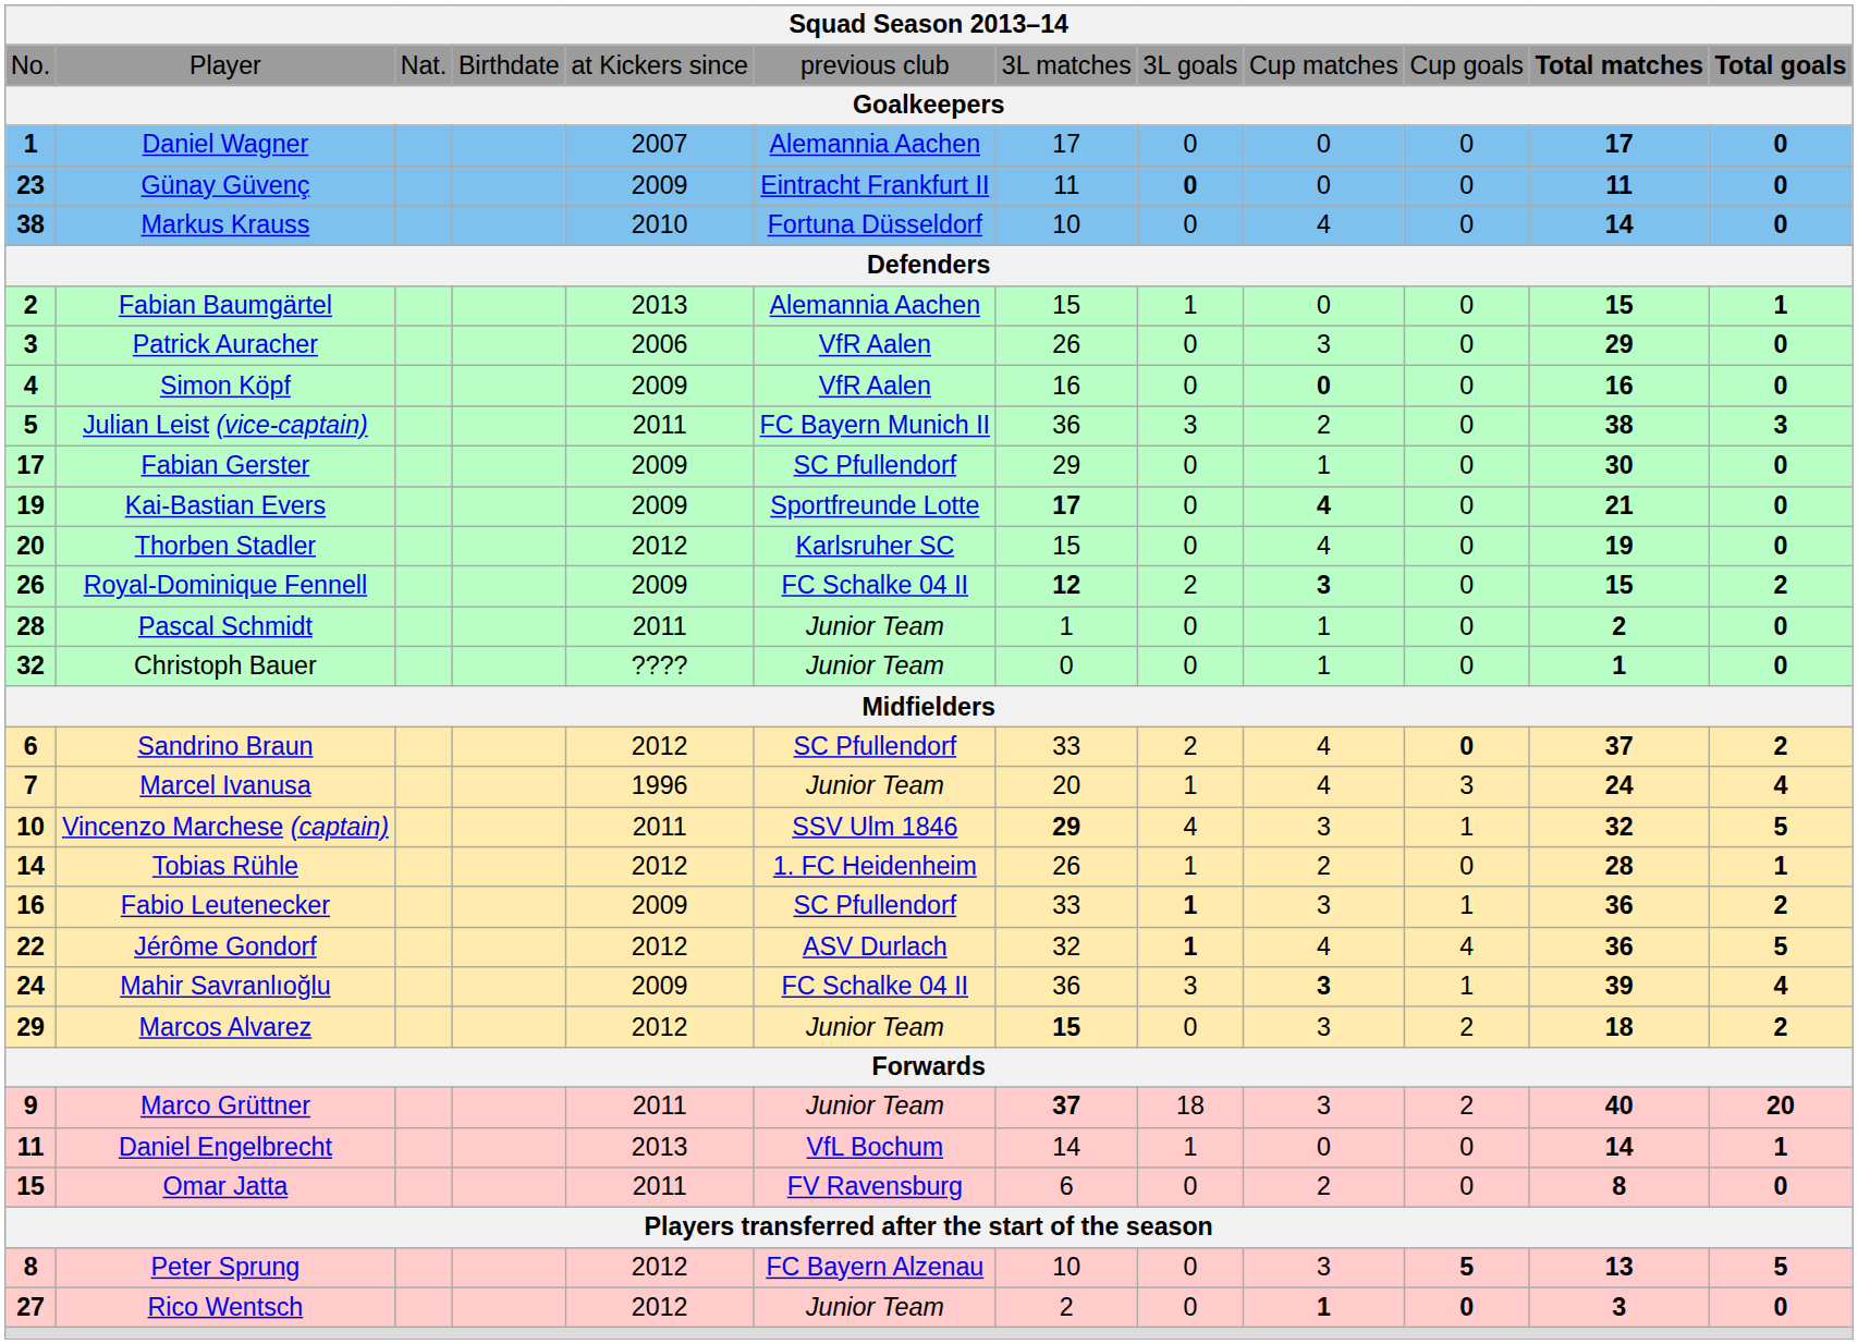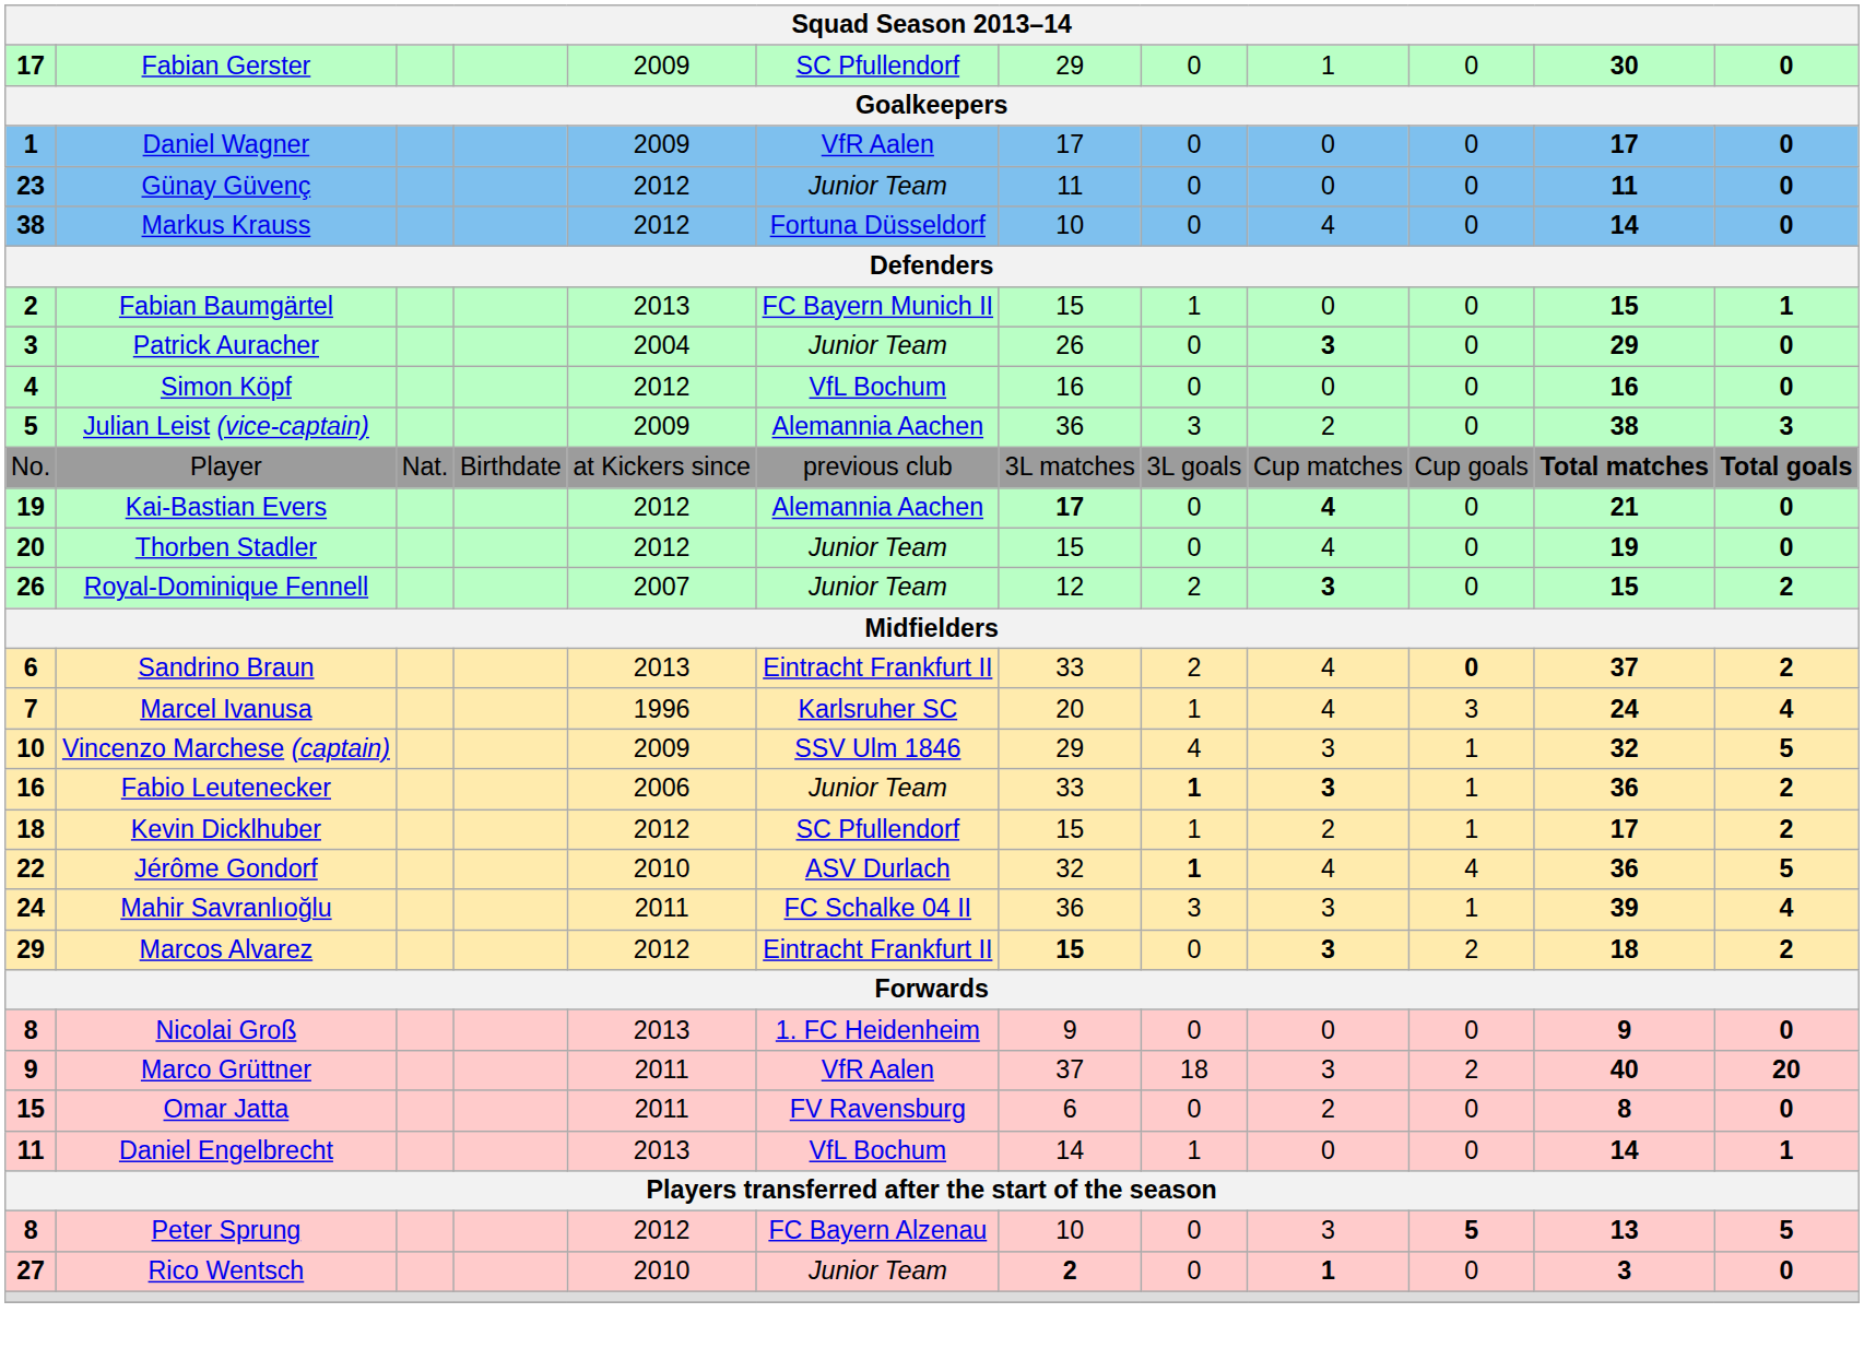rows swapped: Player <-> Fabian Gerster
Daniel Wagner | column 5: 2007 -> 2009
Daniel Wagner | column 6: Alemannia Aachen -> VfR Aalen
Günay Güvenç | column 5: 2009 -> 2012
Günay Güvenç | column 6: Eintracht Frankfurt II -> Junior Team
Günay Güvenç | column 8: bold -> normal
Markus Krauss | column 5: 2010 -> 2012
Fabian Baumgärtel | column 6: Alemannia Aachen -> FC Bayern Munich II
Patrick Auracher | column 5: 2006 -> 2004
Patrick Auracher | column 6: VfR Aalen -> Junior Team
Patrick Auracher | column 9: normal -> bold
Simon Köpf | column 5: 2009 -> 2012
Simon Köpf | column 6: VfR Aalen -> VfL Bochum
Simon Köpf | column 9: bold -> normal
Julian Leist (vice-captain) | column 5: 2011 -> 2009
Julian Leist (vice-captain) | column 6: FC Bayern Munich II -> Alemannia Aachen
Kai-Bastian Evers | column 5: 2009 -> 2012
Kai-Bastian Evers | column 6: Sportfreunde Lotte -> Alemannia Aachen
Thorben Stadler | column 6: Karlsruher SC -> Junior Team
Royal-Dominique Fennell | column 5: 2009 -> 2007
Royal-Dominique Fennell | column 6: FC Schalke 04 II -> Junior Team
Royal-Dominique Fennell | column 7: bold -> normal
- row: 28 | Pascal Schmidt | 2011 | Junior Team | 1 | 0 | 1 | 0 | 2 | 0
- row: 32 | Christoph Bauer | ???? | Junior Team | 0 | 0 | 1 | 0 | 1 | 0
Sandrino Braun | column 5: 2012 -> 2013
Sandrino Braun | column 6: SC Pfullendorf -> Eintracht Frankfurt II
Marcel Ivanusa | column 6: Junior Team -> Karlsruher SC
Vincenzo Marchese (captain) | column 5: 2011 -> 2009
Vincenzo Marchese (captain) | column 7: bold -> normal
- row: 14 | Tobias Rühle | 2012 | 1. FC Heidenheim | 26 | 1 | 2 | 0 | 28 | 1
Fabio Leutenecker | column 5: 2009 -> 2006
Fabio Leutenecker | column 6: SC Pfullendorf -> Junior Team
Fabio Leutenecker | column 9: normal -> bold
+ row: 18 | Kevin Dicklhuber | 2012 | SC Pfullendorf | 15 | 1 | 2 | 1 | 17 | 2
Jérôme Gondorf | column 5: 2012 -> 2010
Mahir Savranlıoğlu | column 5: 2009 -> 2011
Mahir Savranlıoğlu | column 9: bold -> normal
Marcos Alvarez | column 6: Junior Team -> Eintracht Frankfurt II
Marcos Alvarez | column 9: normal -> bold
+ row: 8 | Nicolai Groß | 2013 | 1. FC Heidenheim | 9 | 0 | 0 | 0 | 9 | 0
Marco Grüttner | column 6: Junior Team -> VfR Aalen
Marco Grüttner | column 7: bold -> normal
rows swapped: Daniel Engelbrecht <-> Omar Jatta
Rico Wentsch | column 5: 2012 -> 2010
Rico Wentsch | column 7: normal -> bold
Rico Wentsch | column 10: bold -> normal
